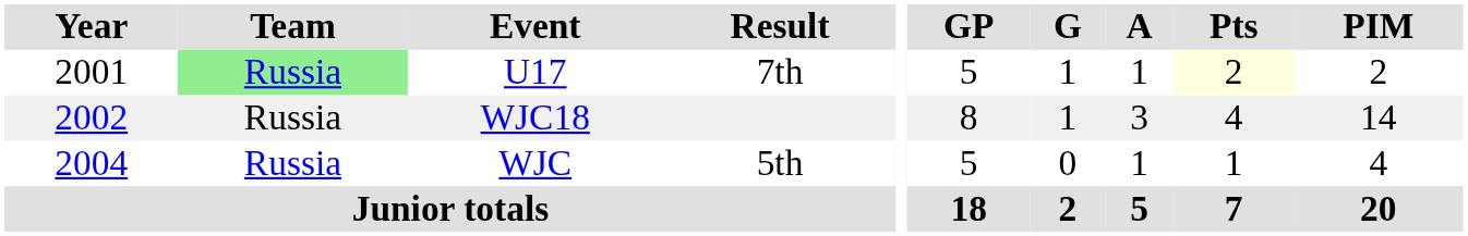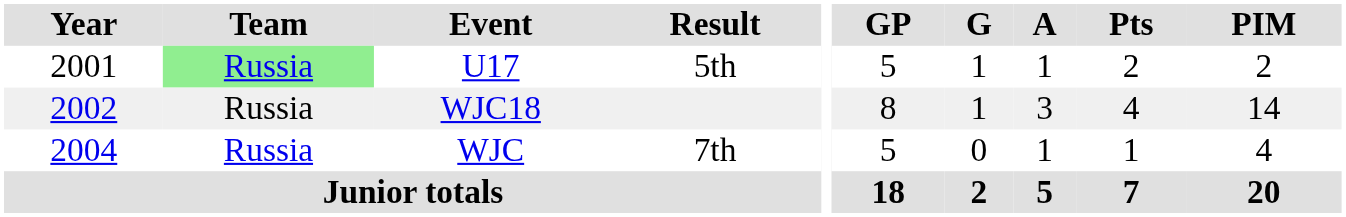U17 | Result: 7th -> 5th
U17 | Pts: lightyellow background -> no background
WJC | Result: 5th -> 7th
